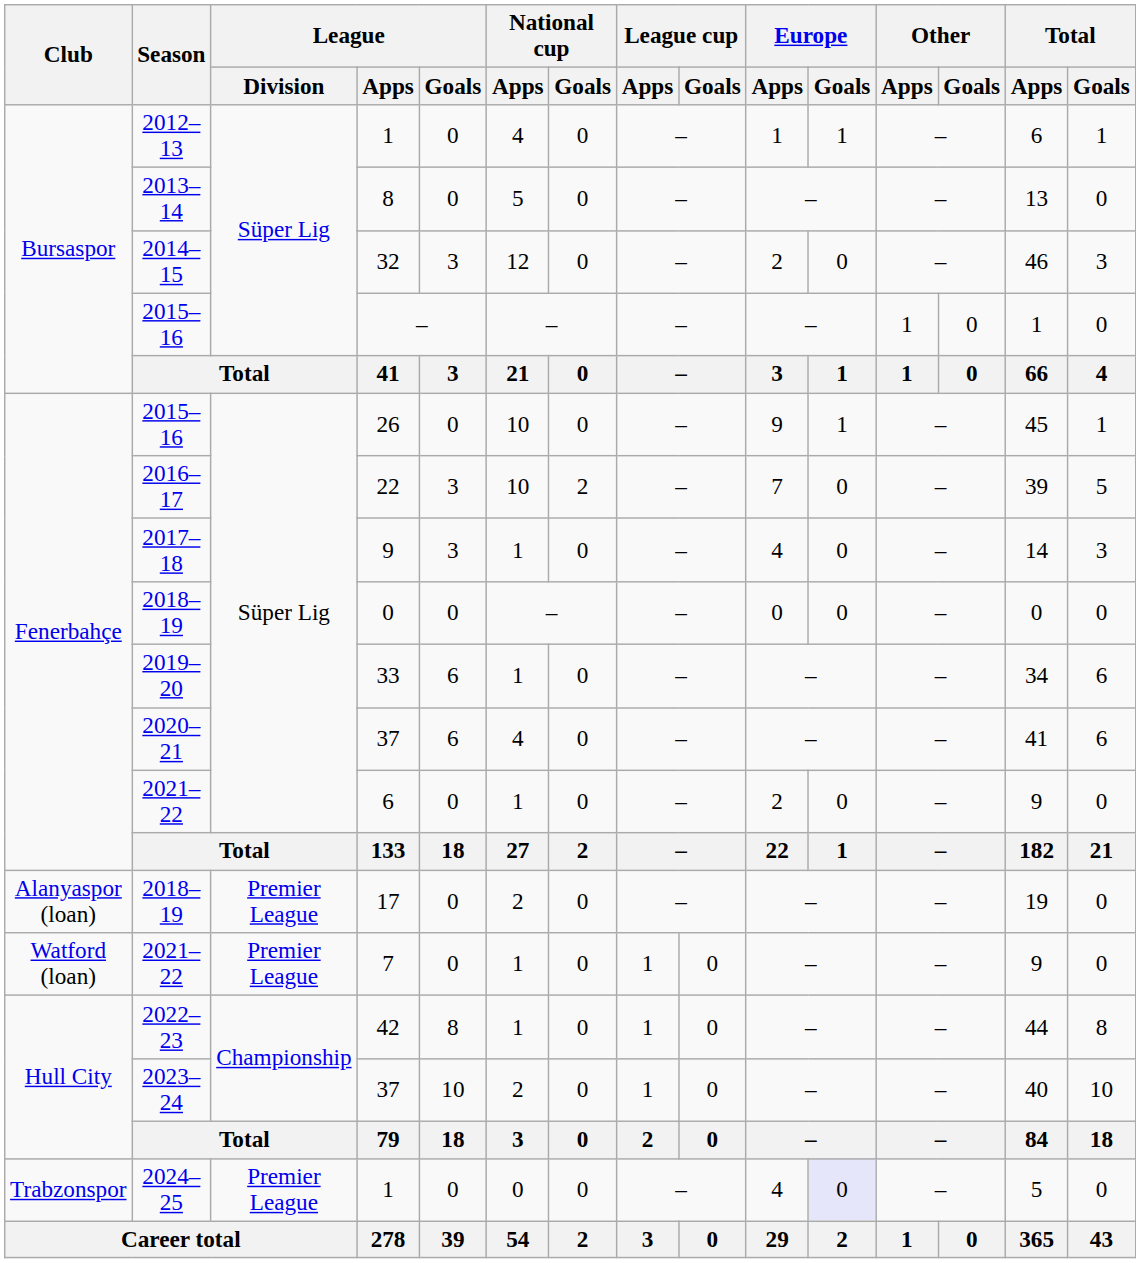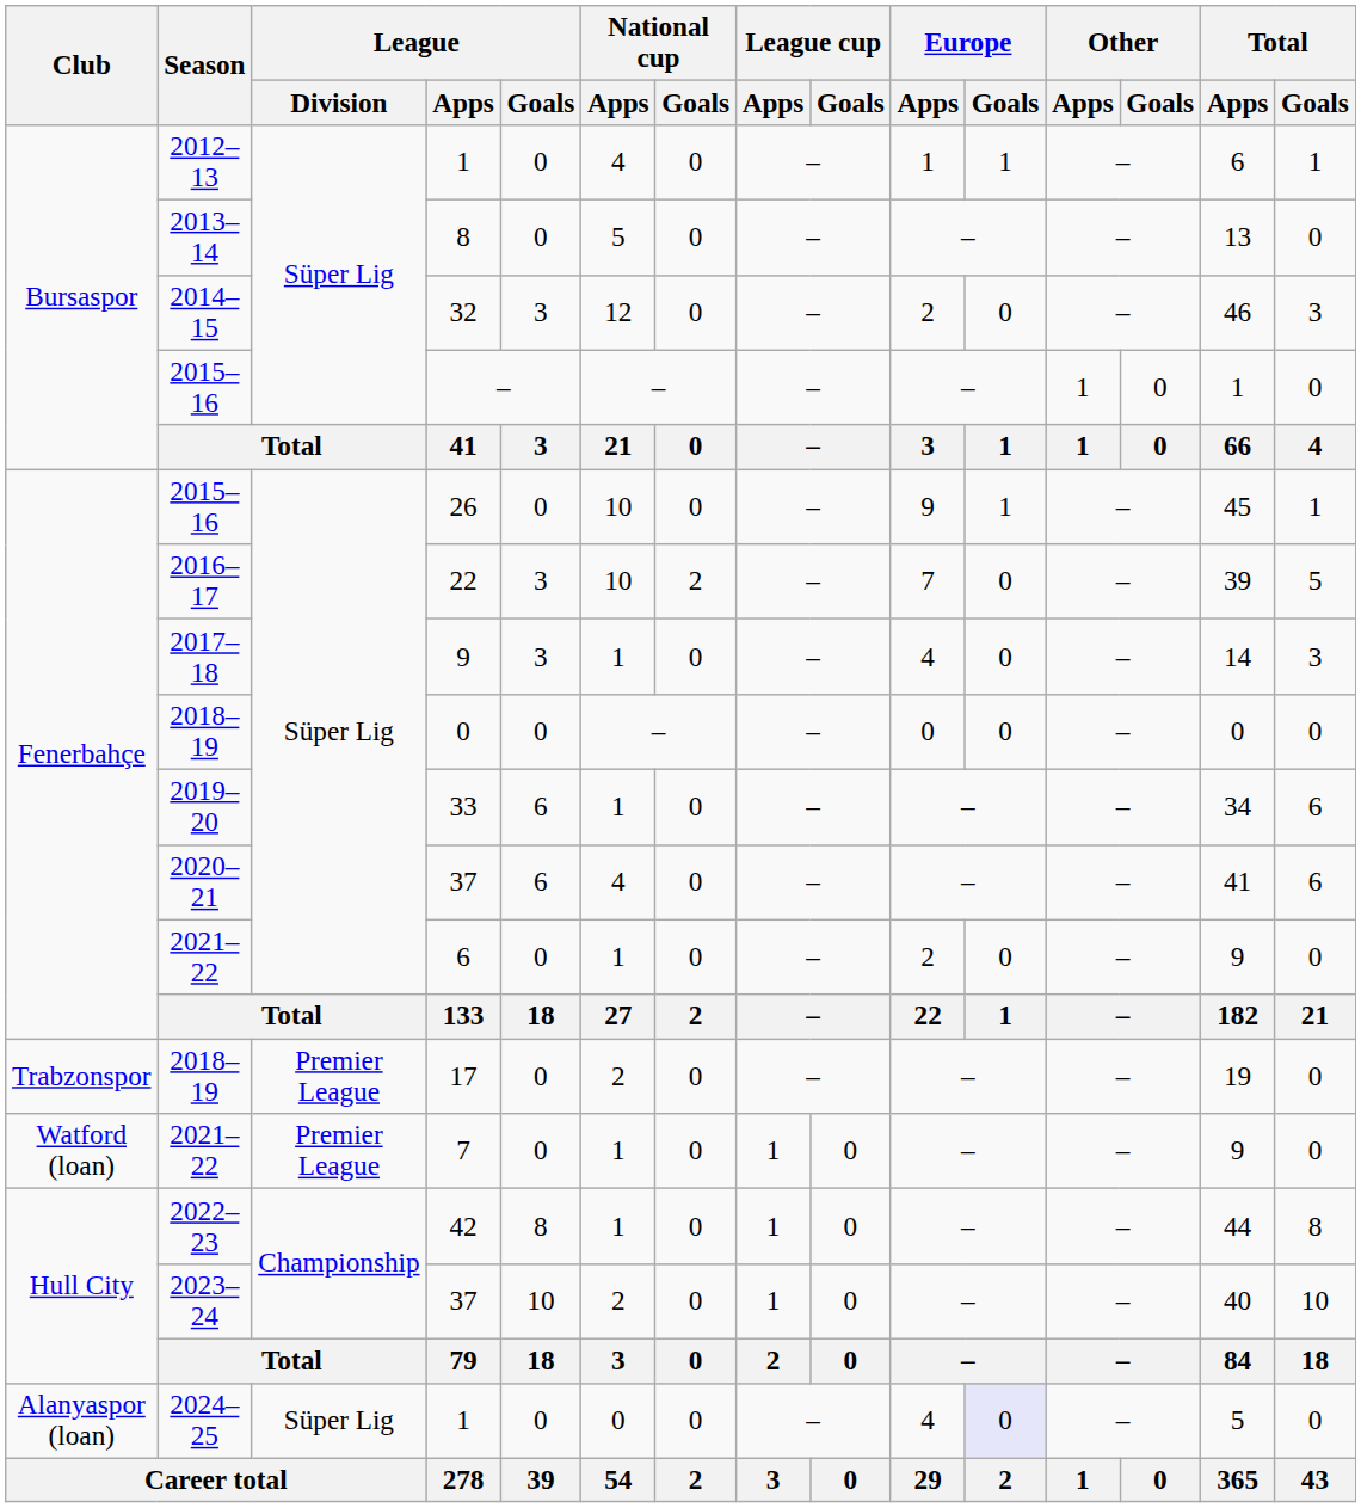17 | Club: Alanyaspor (loan) -> Trabzonspor
2024–25 / 1 | Club: Trabzonspor -> Alanyaspor (loan)
2024–25 / 1 | League / Division: Premier League -> Süper Lig
